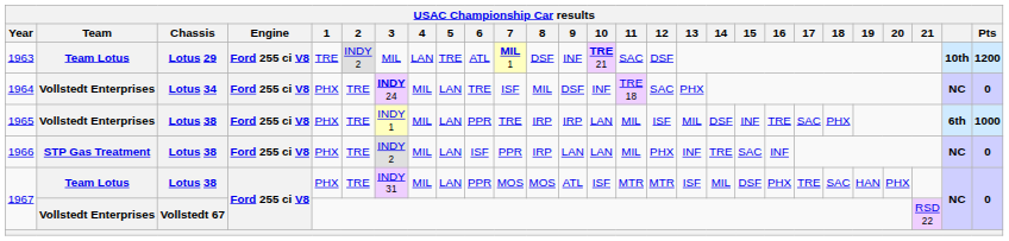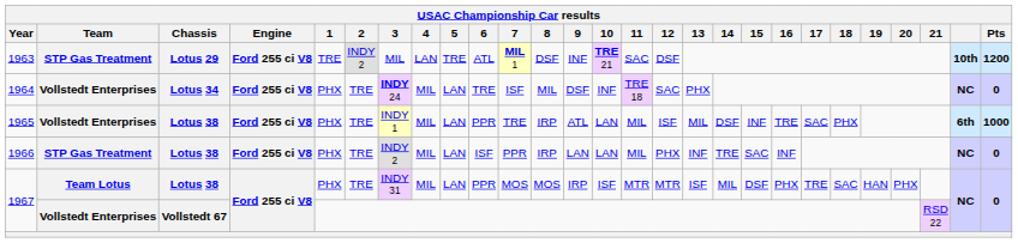1963 | Team: Team Lotus -> STP Gas Treatment
1965 | 9: IRP -> ATL
1967 / Lotus 38 | 9: ATL -> IRP
